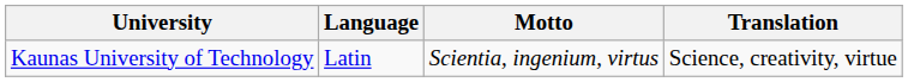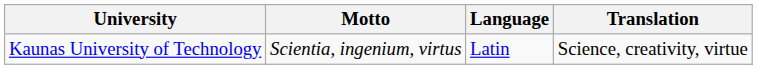columns swapped: Motto <-> Language
